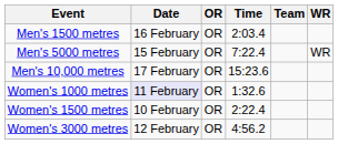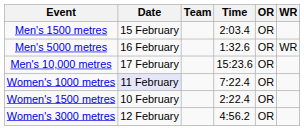columns swapped: Team <-> OR
Men's 1500 metres | Date: 16 February -> 15 February
Men's 5000 metres | Date: 15 February -> 16 February
Men's 5000 metres | Time: 7:22.4 -> 1:32.6
Women's 1000 metres | Time: 1:32.6 -> 7:22.4
